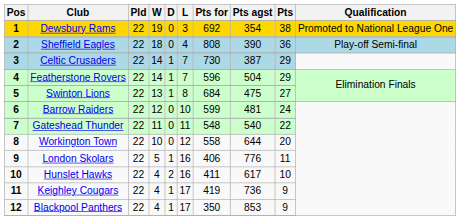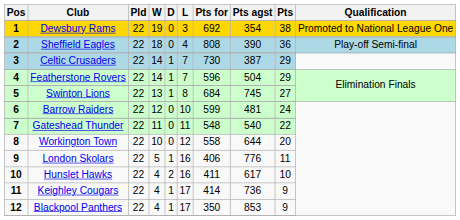Swinton Lions | Pts agst: 475 -> 745
Keighley Cougars | Pts for: 419 -> 414
